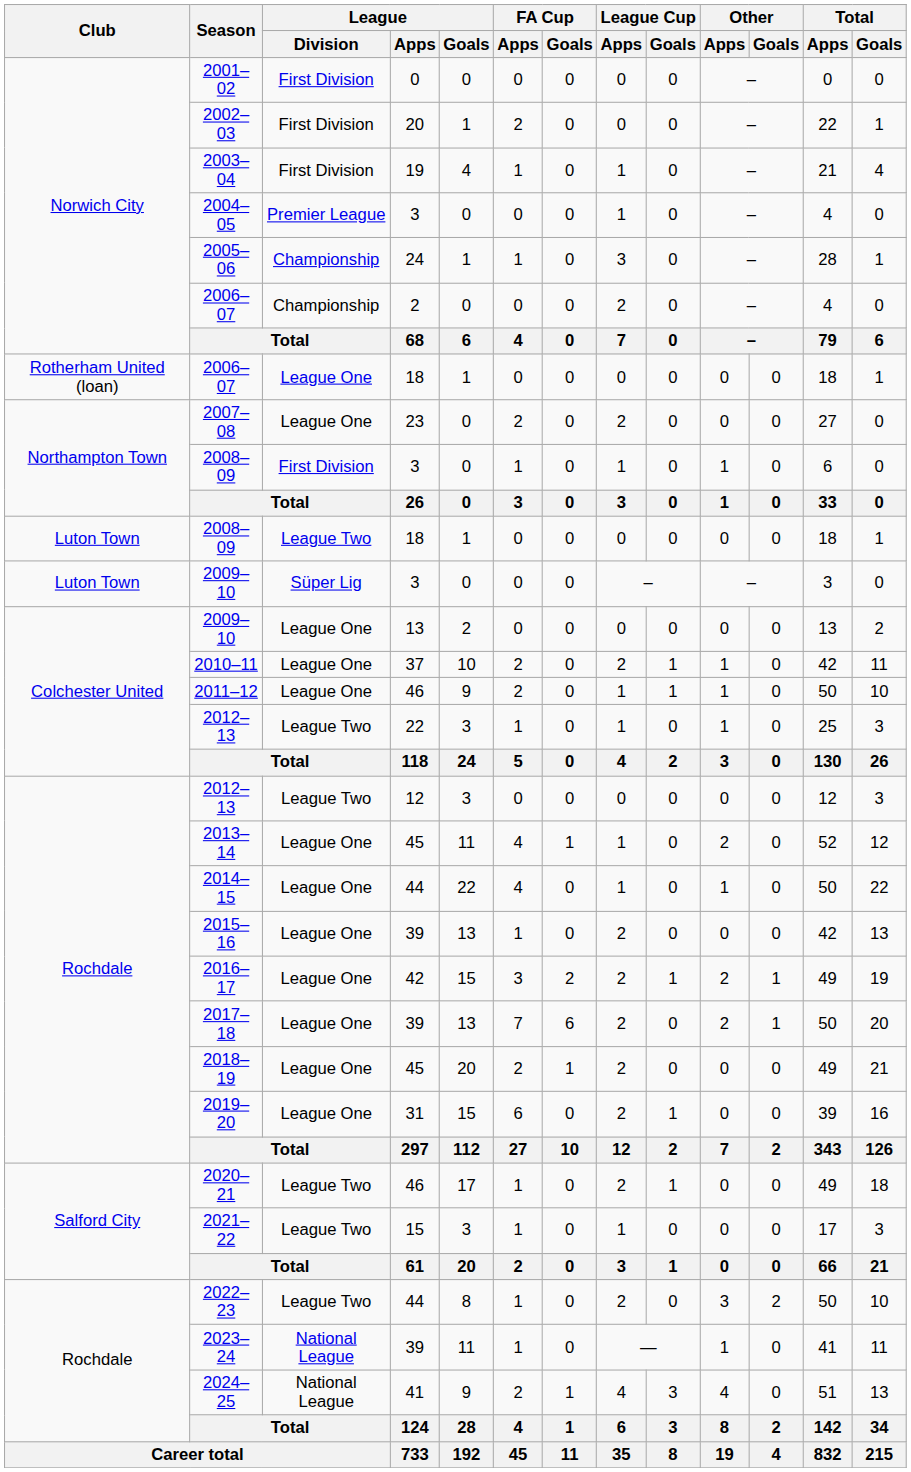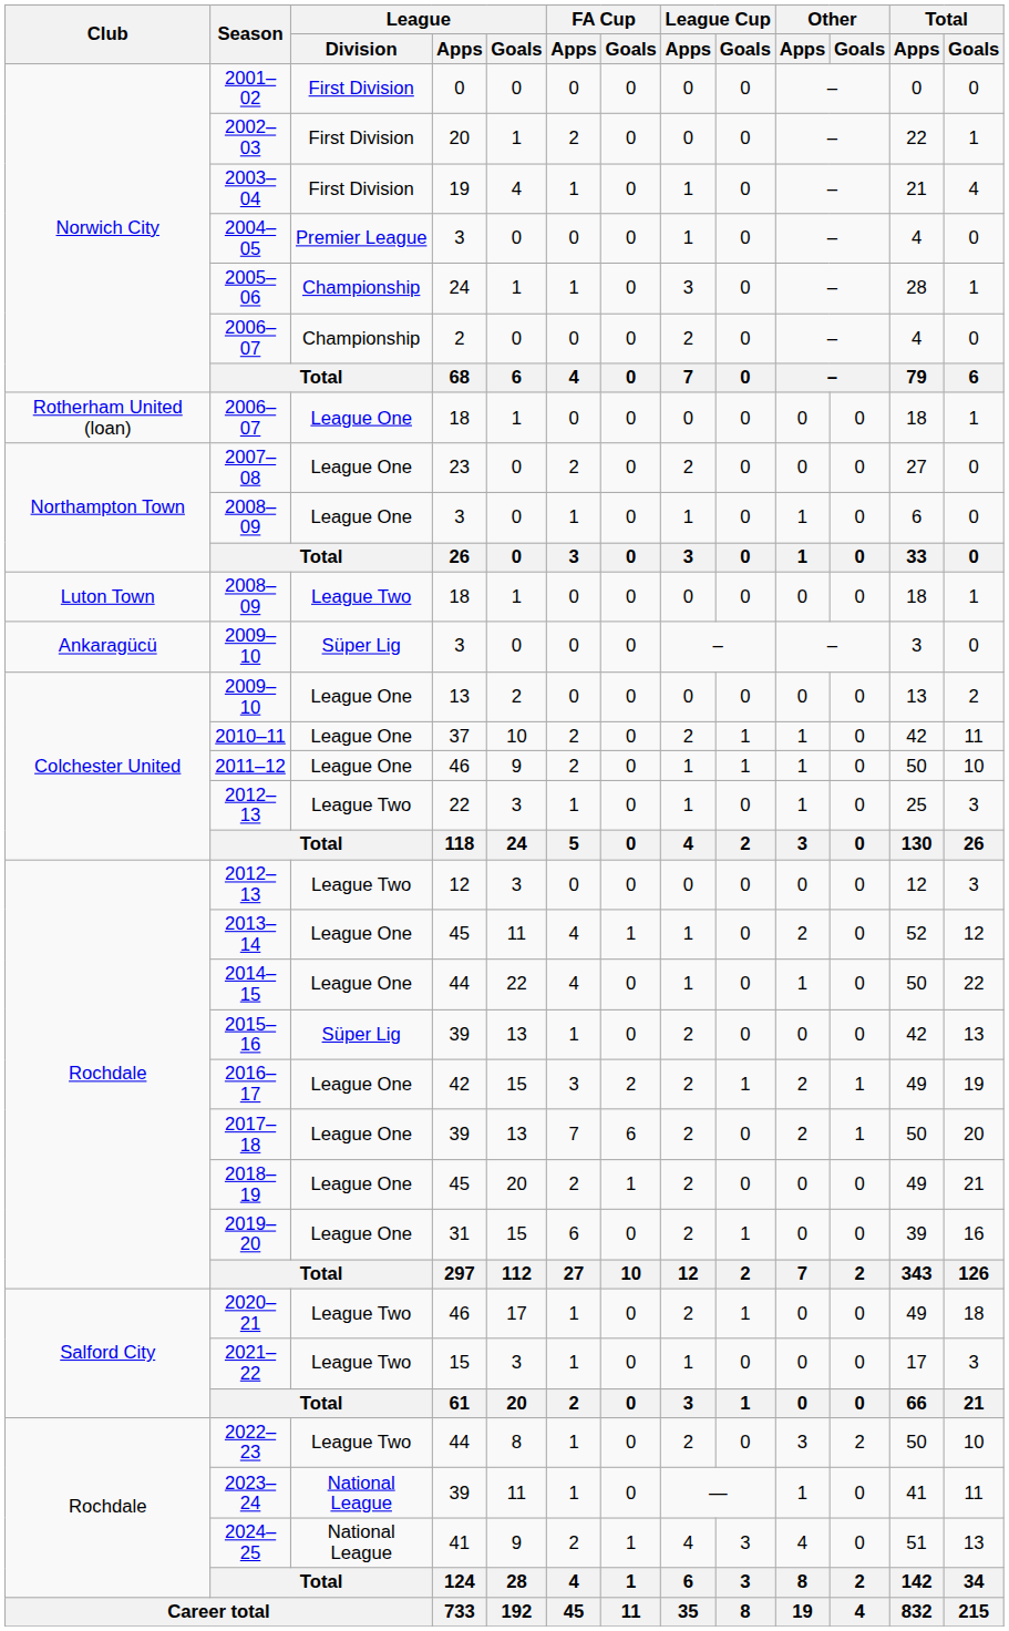2008–09 / 3 | League / Division: First Division -> League One
2009–10 / 3 | Club: Luton Town -> Ankaragücü
2015–16 | League / Division: League One -> Süper Lig
